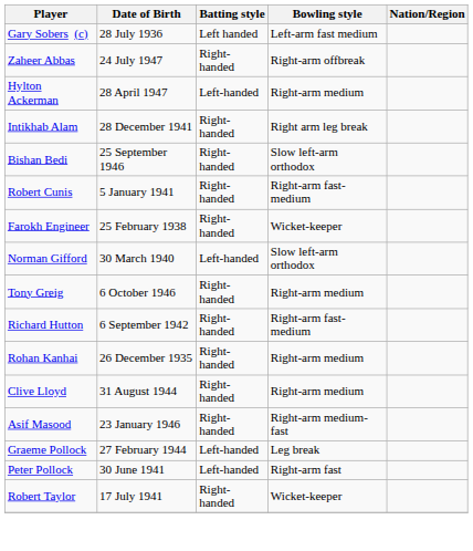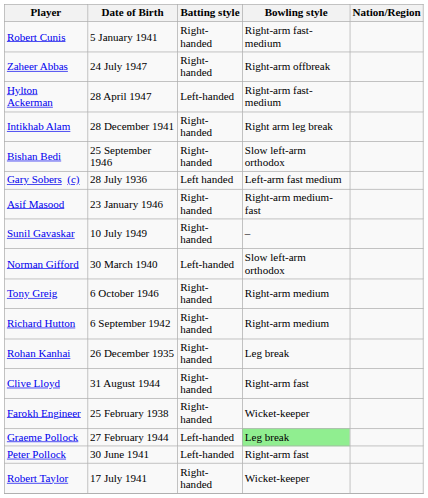rows swapped: Gary Sobers (c) <-> Robert Cunis
Hylton Ackerman | Bowling style: Right-arm medium -> Right-arm fast-medium
rows swapped: Farokh Engineer <-> Asif Masood
+ row: Sunil Gavaskar | 10 July 1949 | Right-handed | –
Richard Hutton | Bowling style: Right-arm fast-medium -> Right-arm medium
Rohan Kanhai | Bowling style: Right-arm medium -> Leg break
Clive Lloyd | Bowling style: Right-arm medium -> Right-arm fast
Graeme Pollock | Bowling style: no background -> lightgreen background
